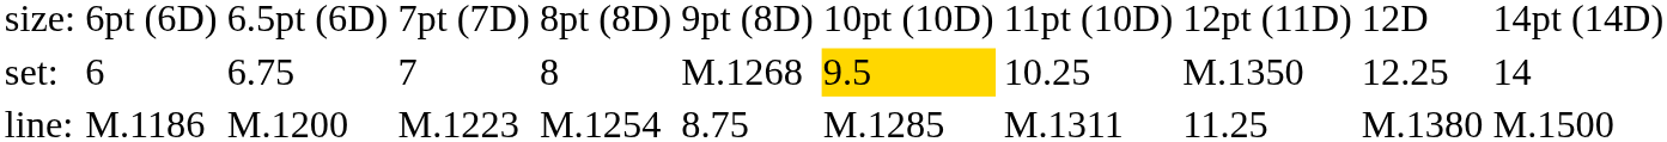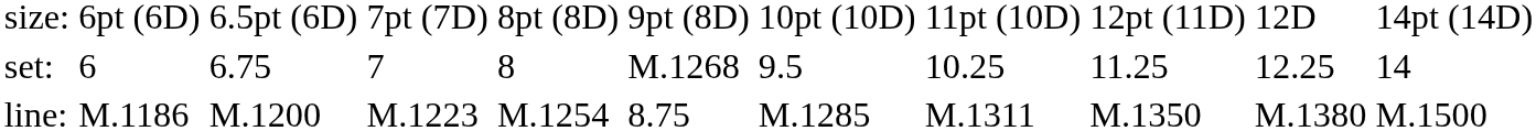set: | column 7: gold background -> no background
set: | column 9: M.1350 -> 11.25
line: | column 9: 11.25 -> M.1350
